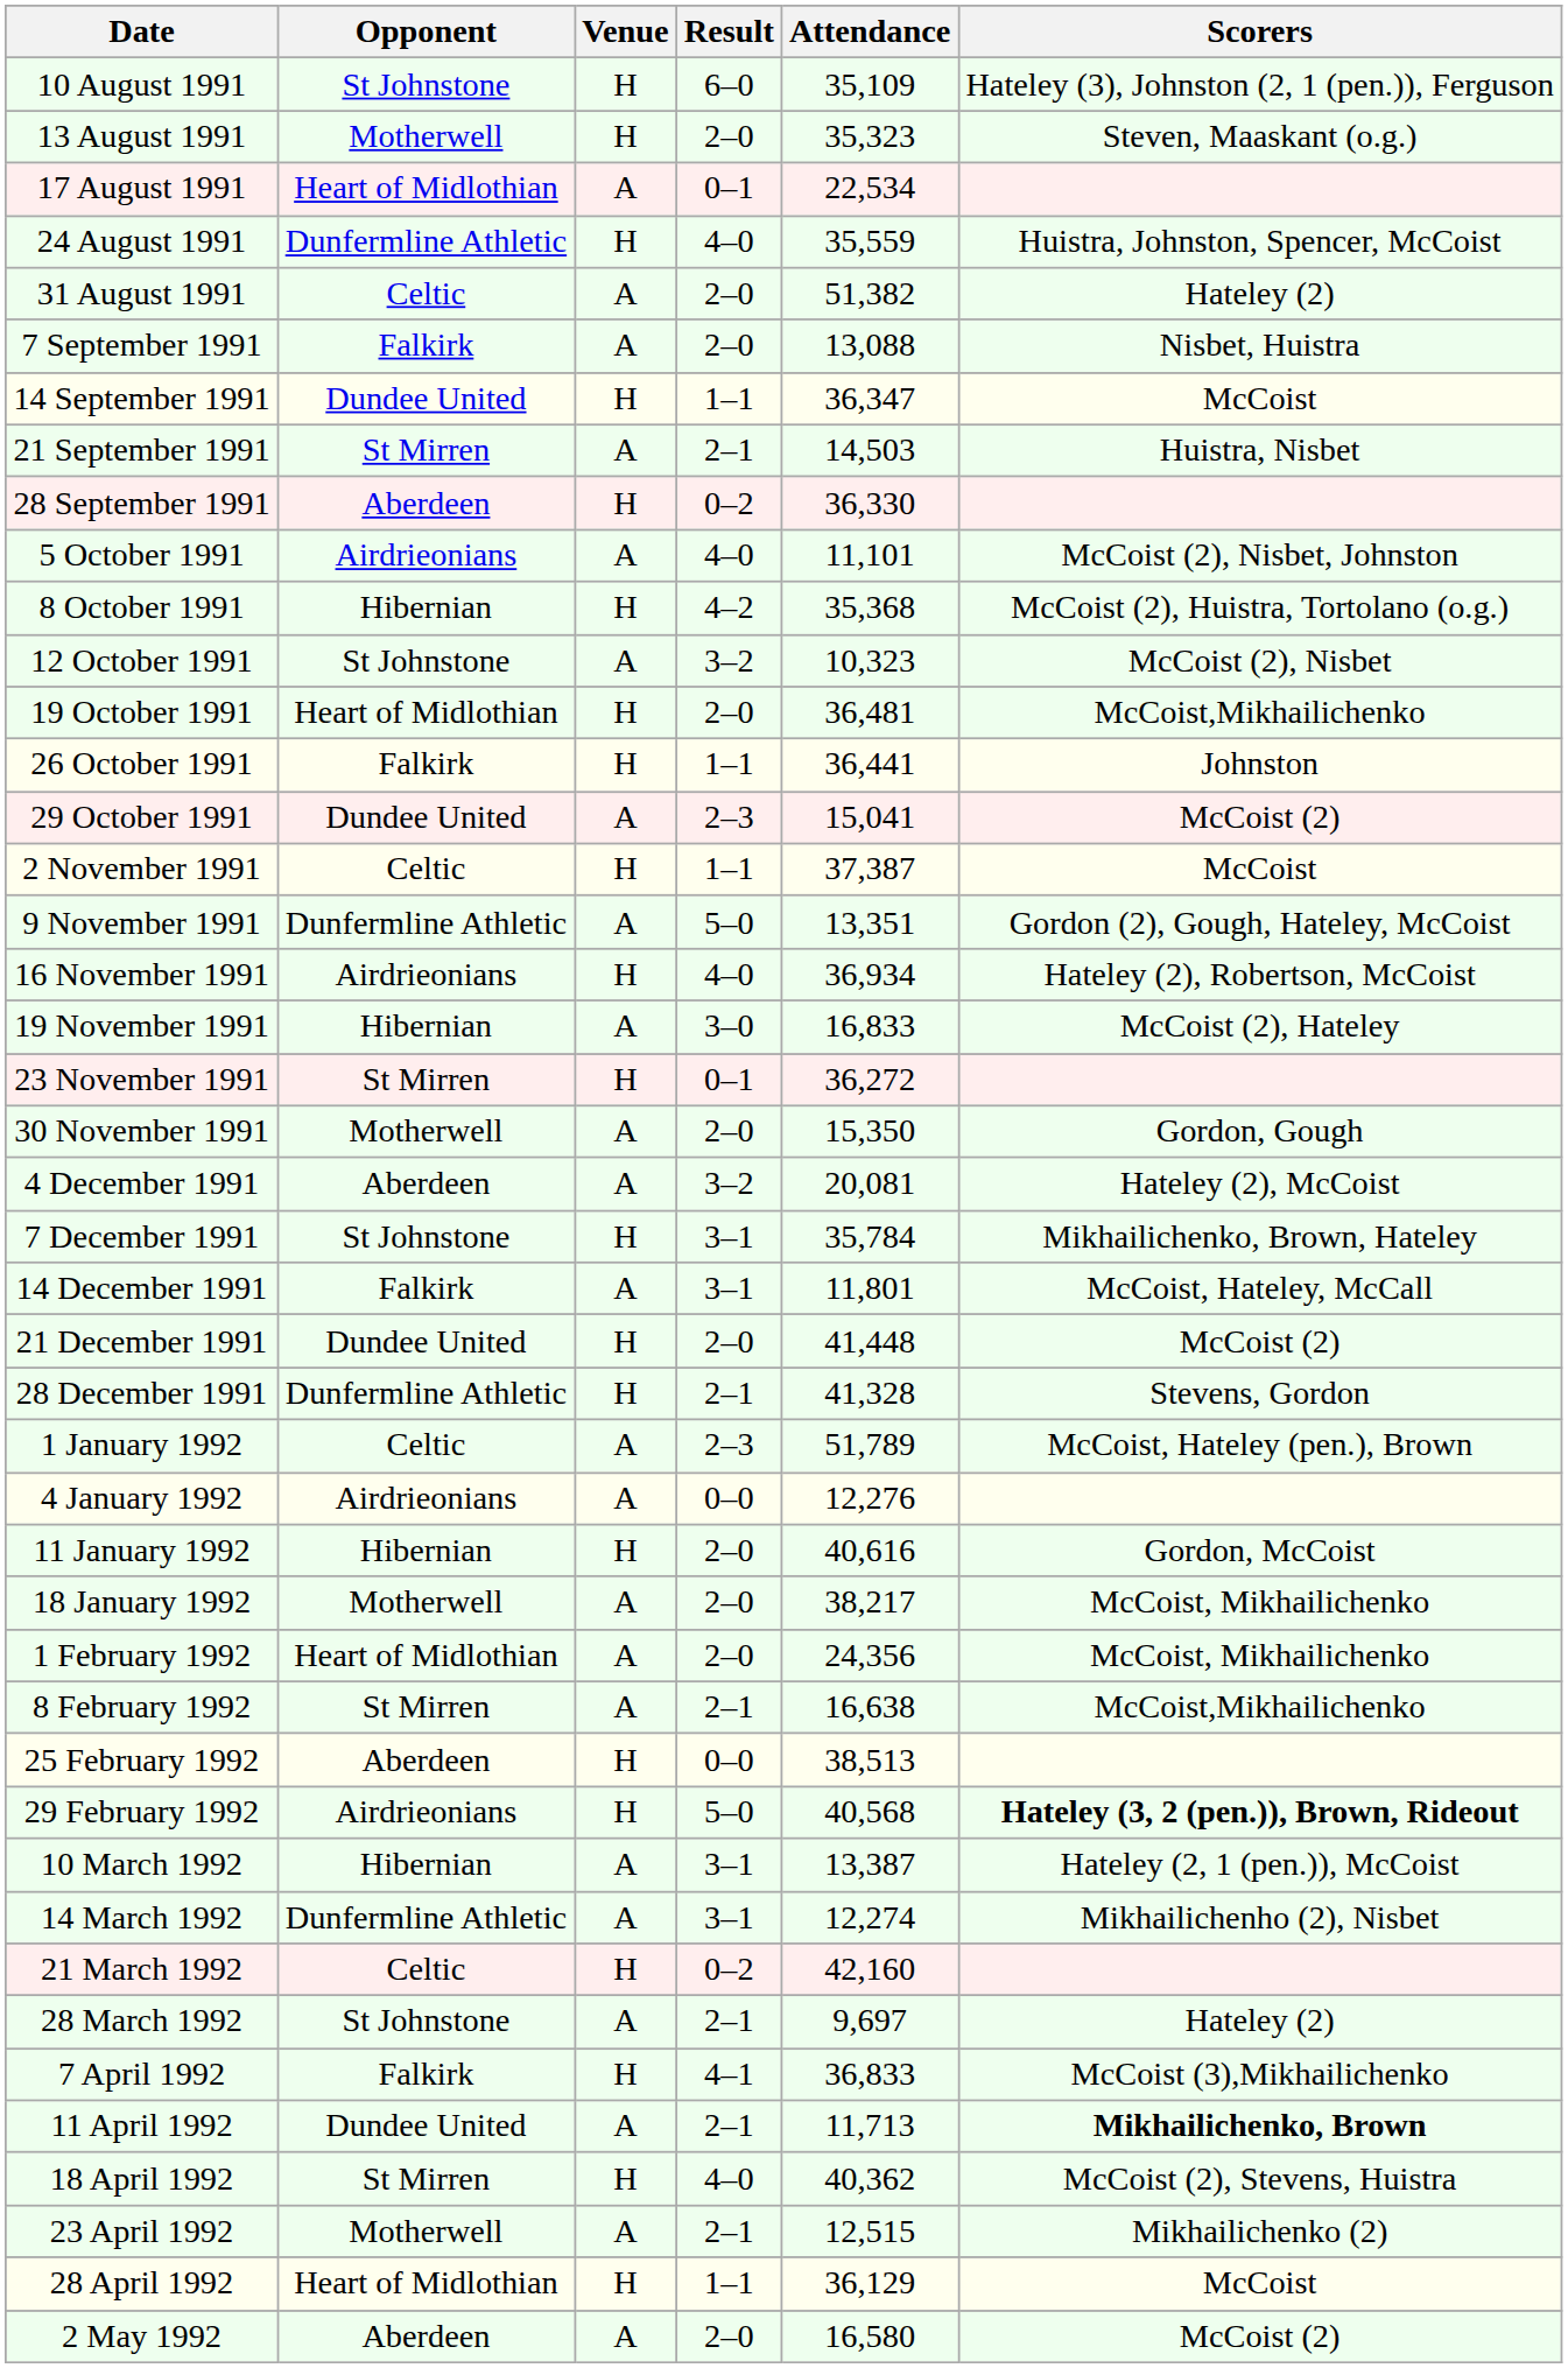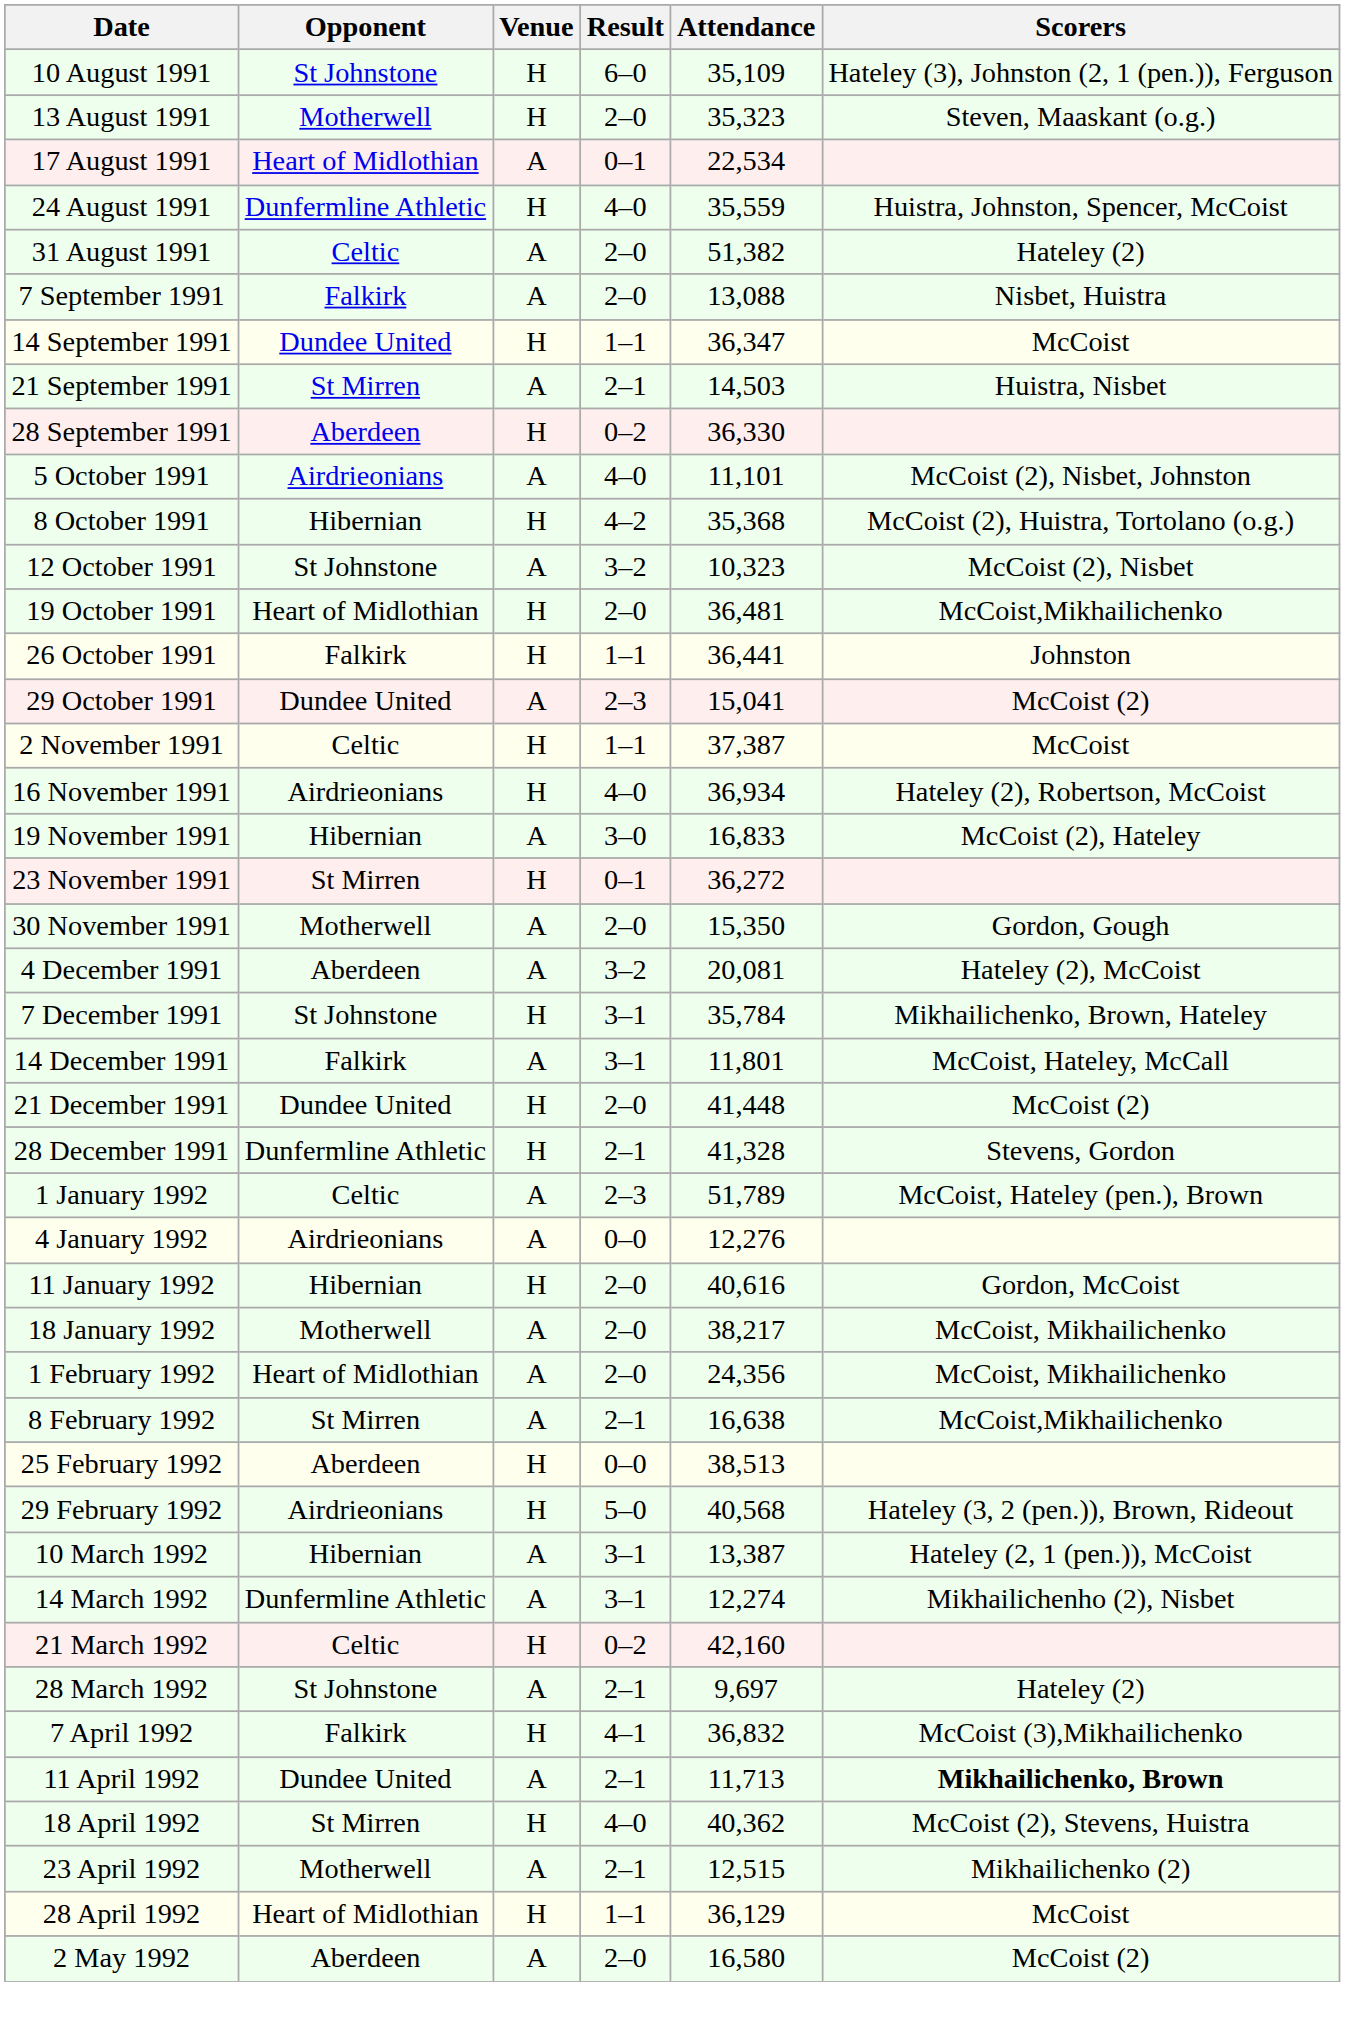- row: 9 November 1991 | Dunfermline Athletic | A | 5–0 | 13,351 | Gordon (2), Gough, Hateley, McCoist
29 February 1992 | Scorers: bold -> normal
7 April 1992 | Attendance: 36,833 -> 36,832
